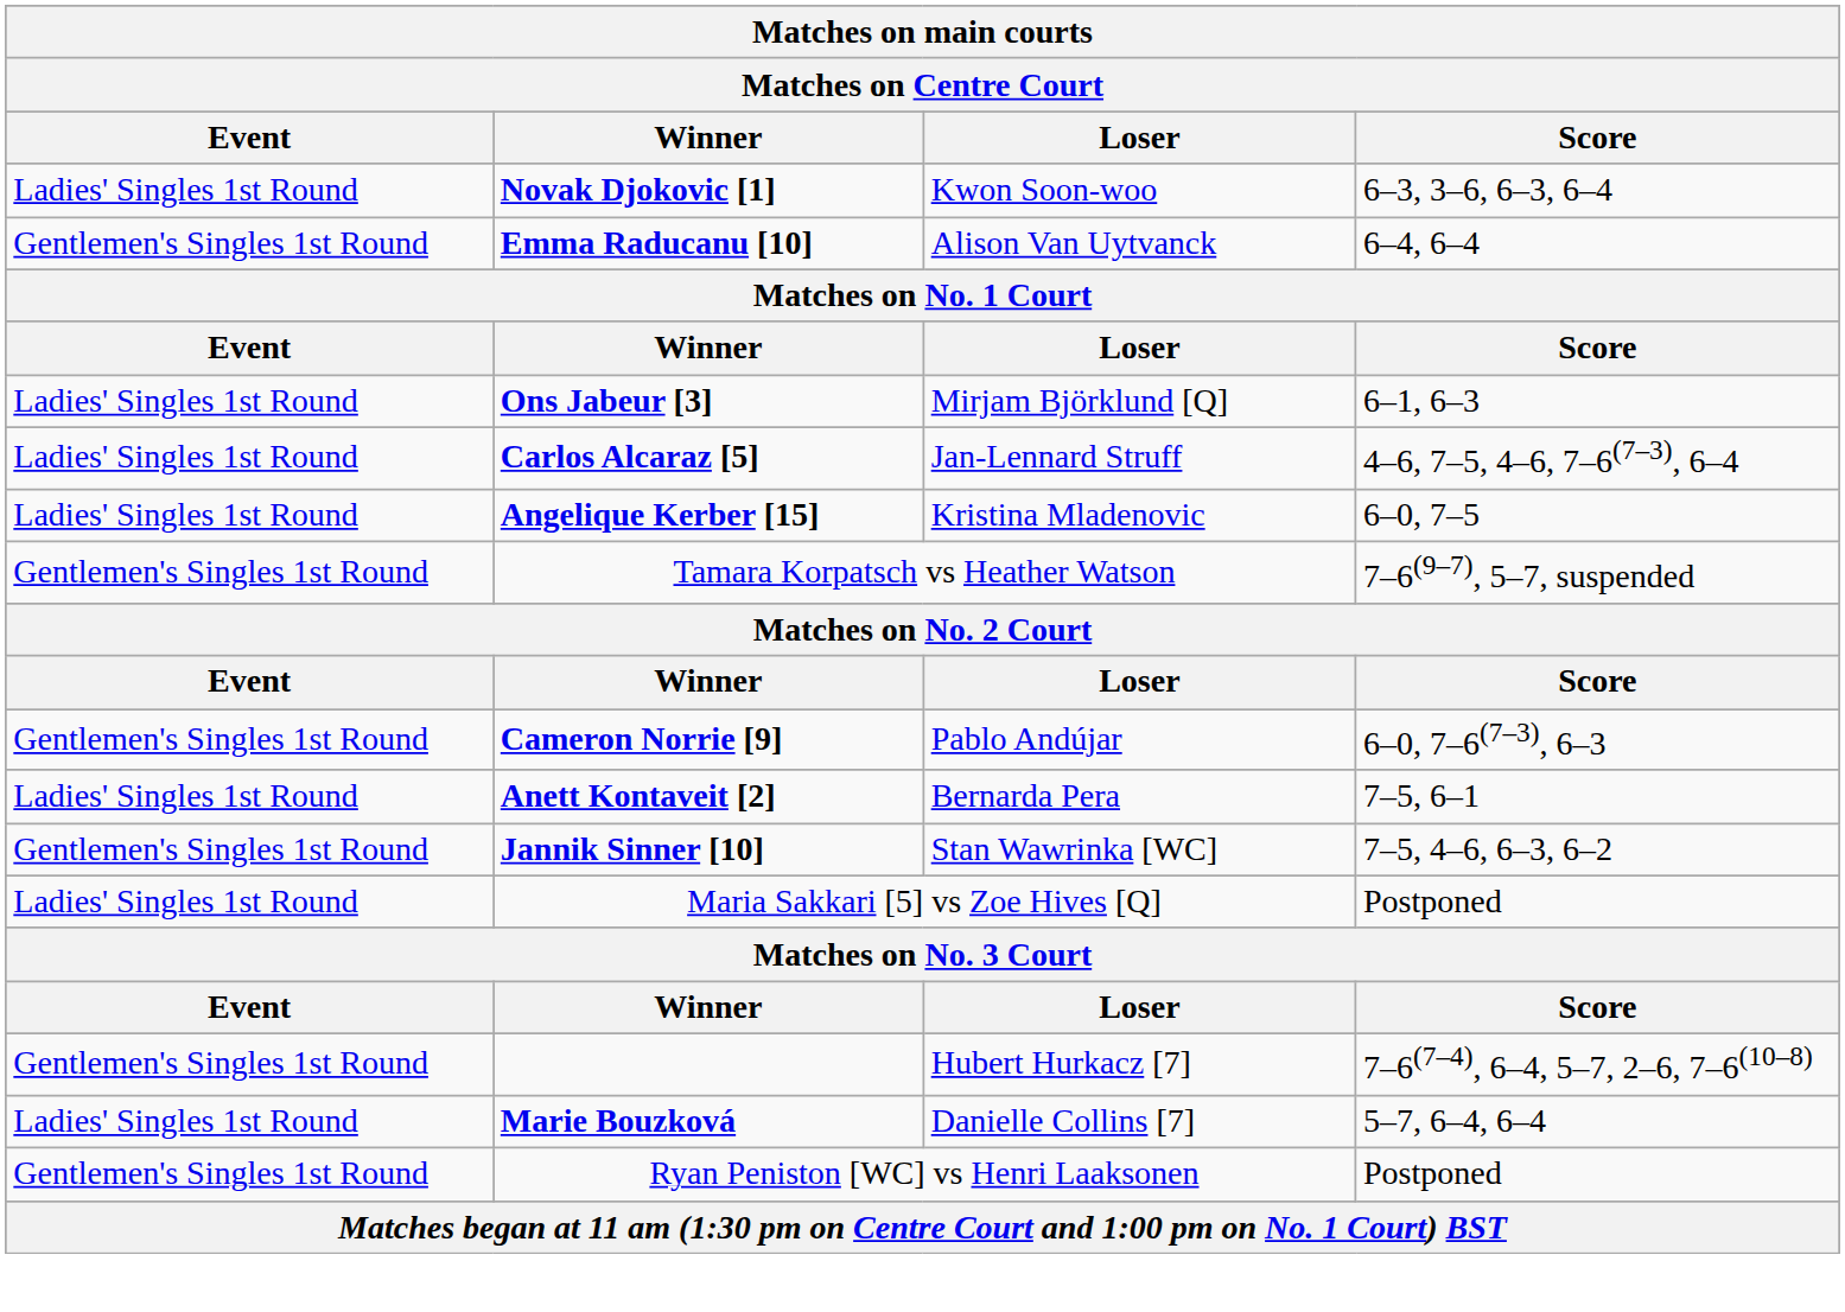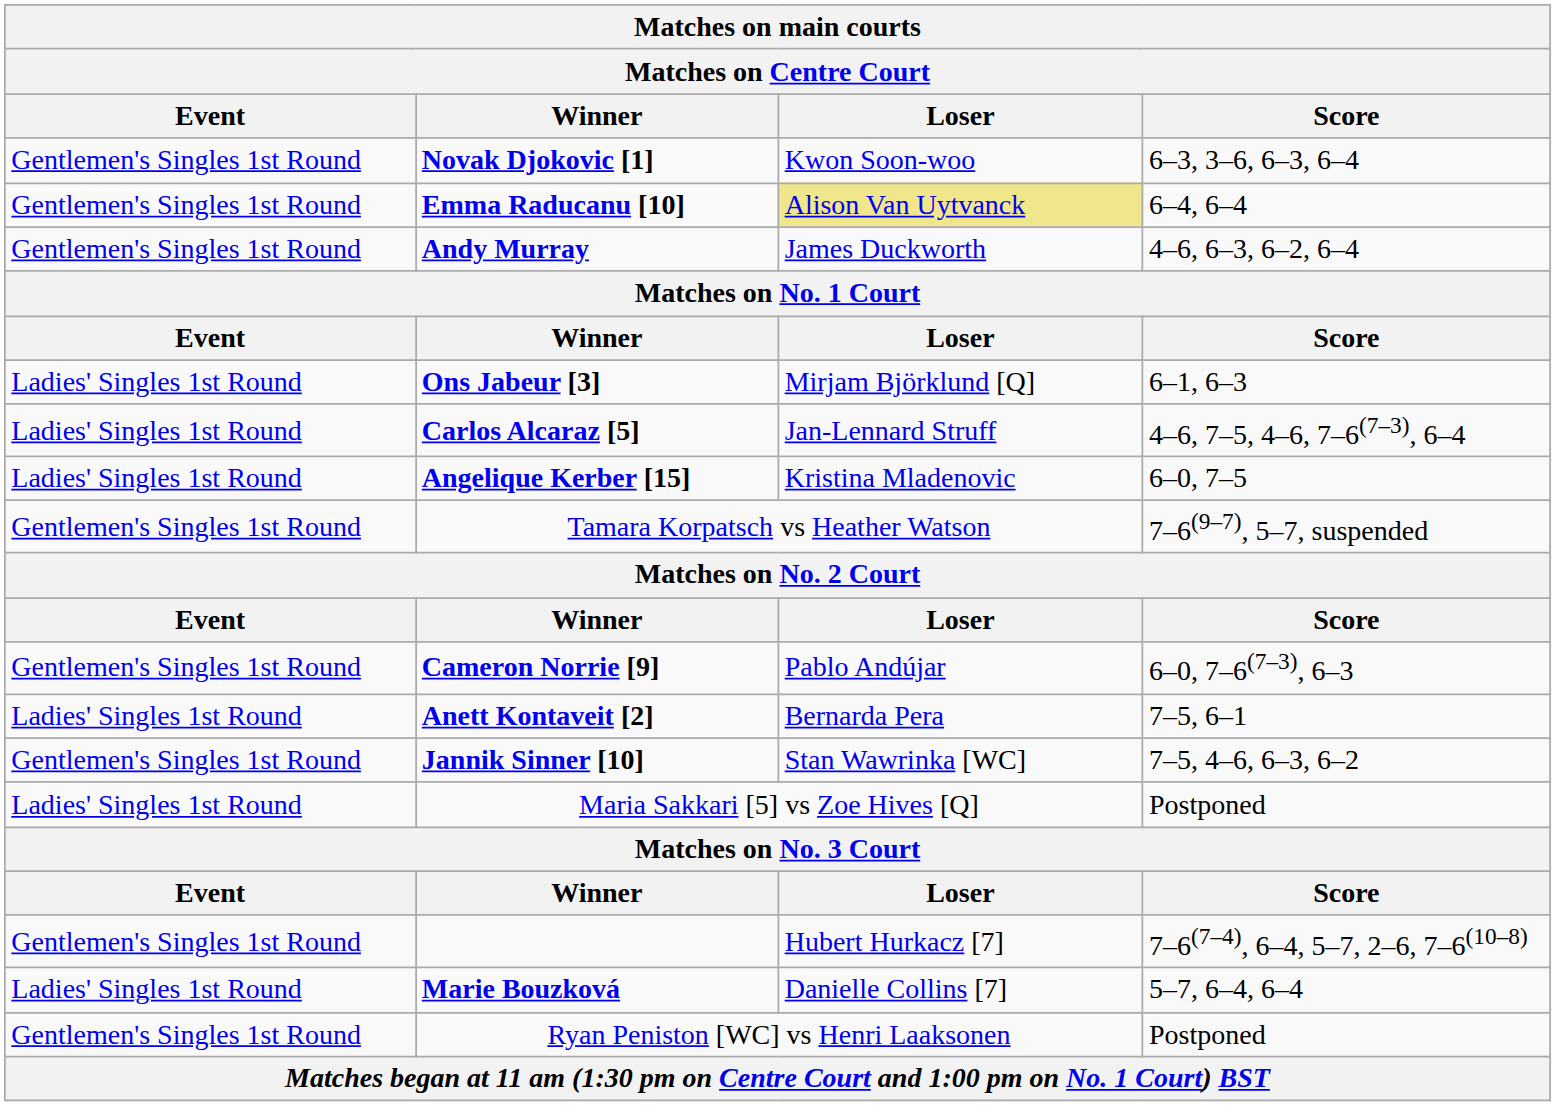Novak Djokovic [1] | Event: Ladies' Singles 1st Round -> Gentlemen's Singles 1st Round
Emma Raducanu [10] | Loser: no background -> khaki background
+ row: Gentlemen's Singles 1st Round | Andy Murray | James Duckworth | 4–6, 6–3, 6–2, 6–4
